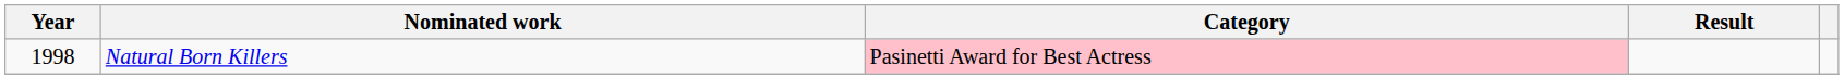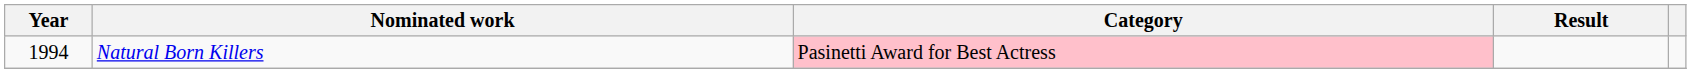Natural Born Killers | Year: 1998 -> 1994
